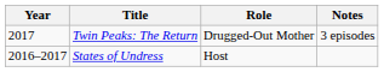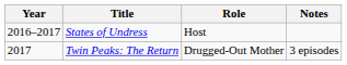rows swapped: States of Undress <-> Twin Peaks: The Return
